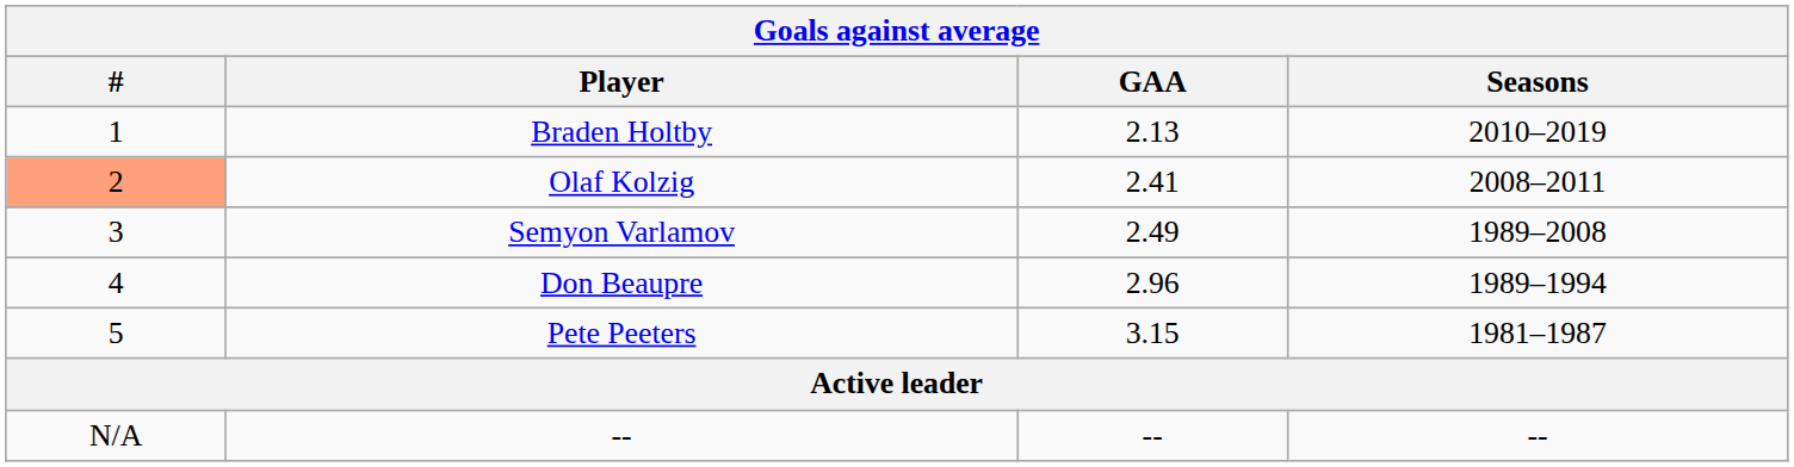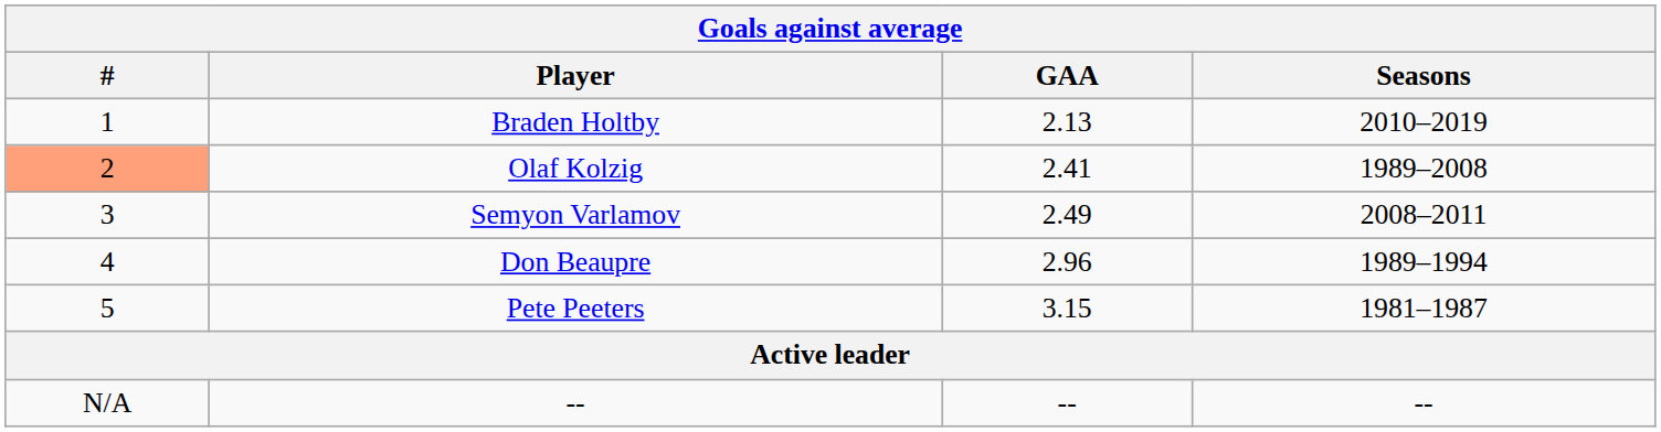Olaf Kolzig | Seasons: 2008–2011 -> 1989–2008
Semyon Varlamov | Seasons: 1989–2008 -> 2008–2011
